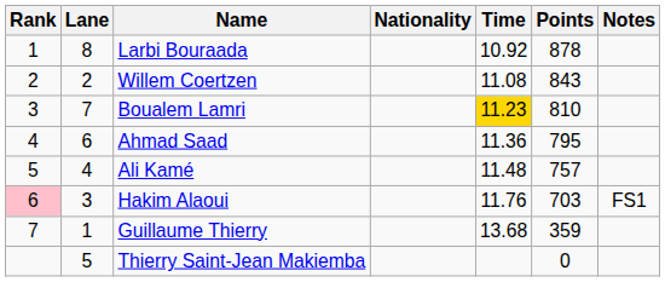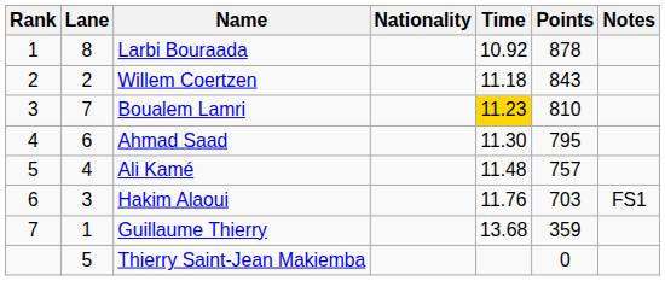Willem Coertzen | Time: 11.08 -> 11.18
Ahmad Saad | Time: 11.36 -> 11.30
Hakim Alaoui | Rank: pink background -> no background
